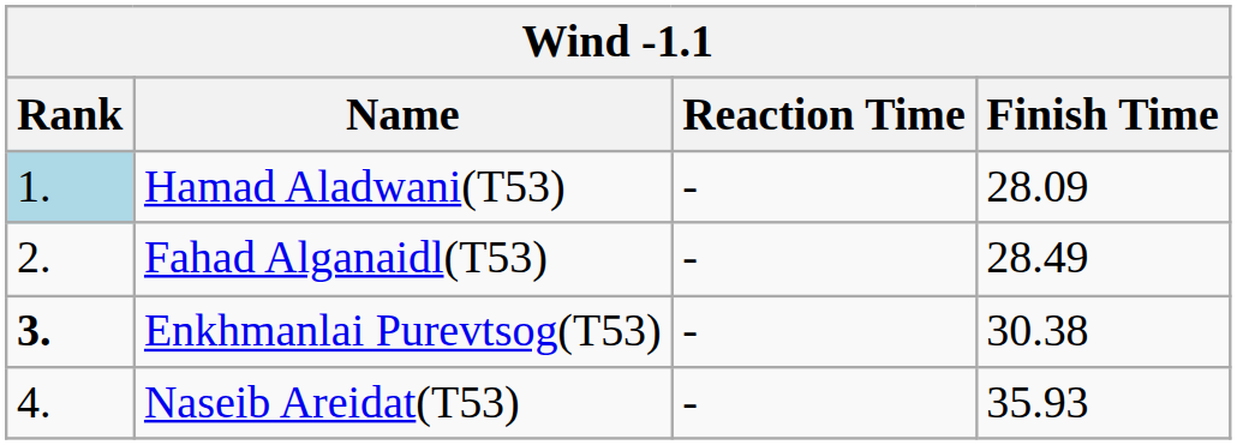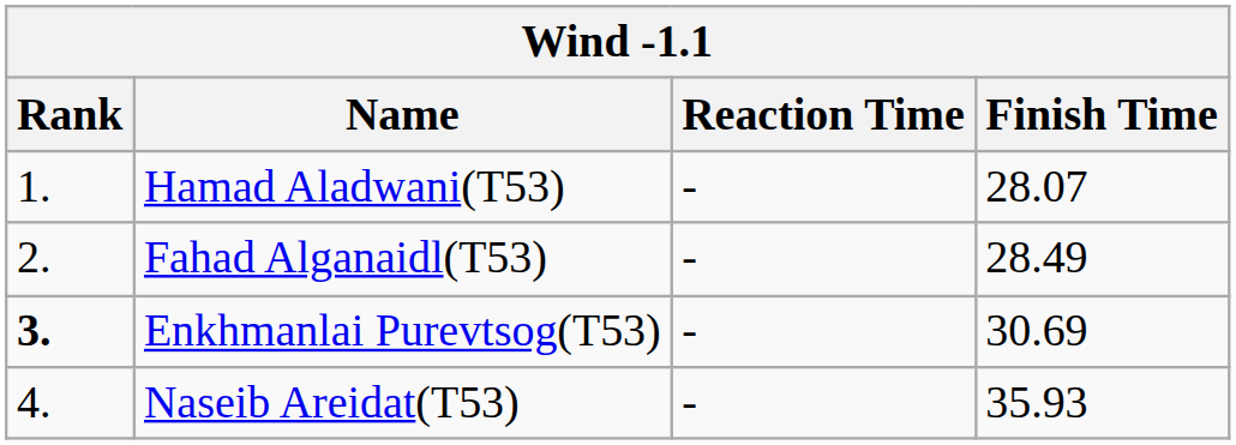Hamad Aladwani(T53) | Rank: lightblue background -> no background
Hamad Aladwani(T53) | Finish Time: 28.09 -> 28.07
Enkhmanlai Purevtsog(T53) | Finish Time: 30.38 -> 30.69
